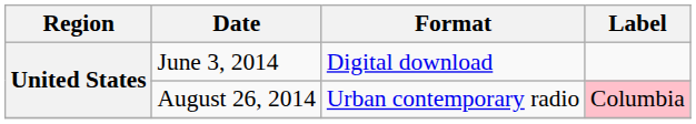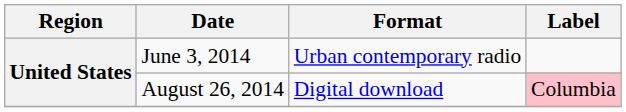June 3, 2014 | Format: Digital download -> Urban contemporary radio
August 26, 2014 | Format: Urban contemporary radio -> Digital download
